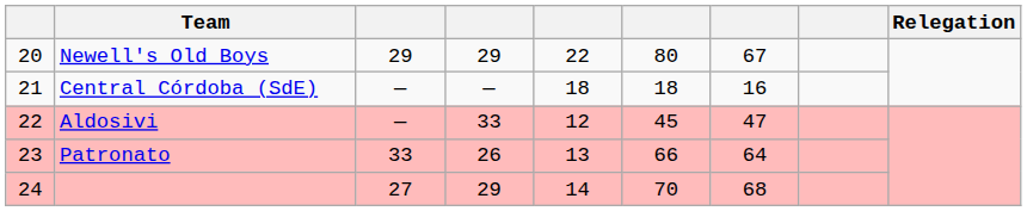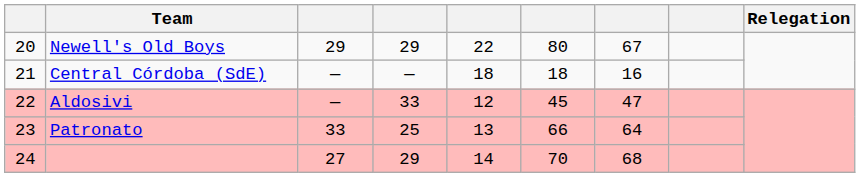Patronato | column 4: 26 -> 25
